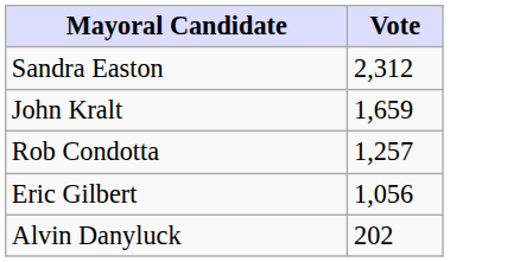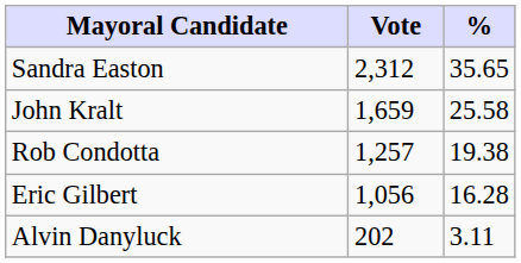+ column: % | 35.65 | 25.58 | 19.38 | 16.28 | 3.11
